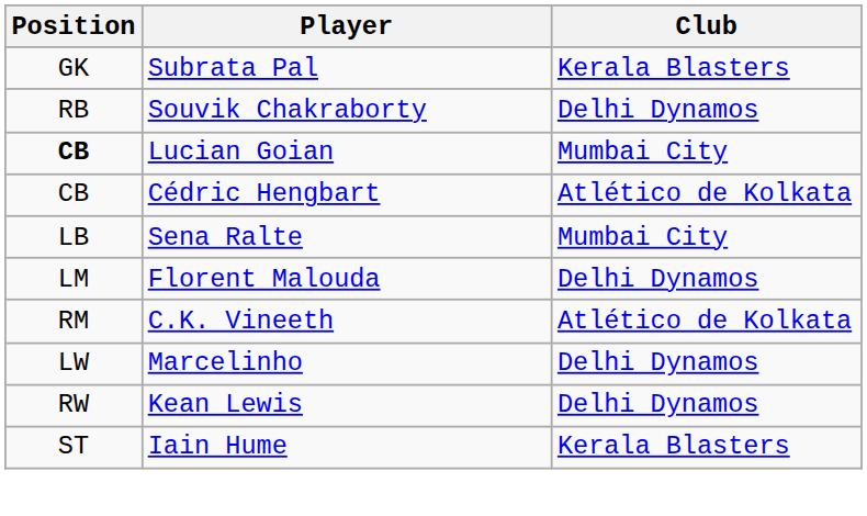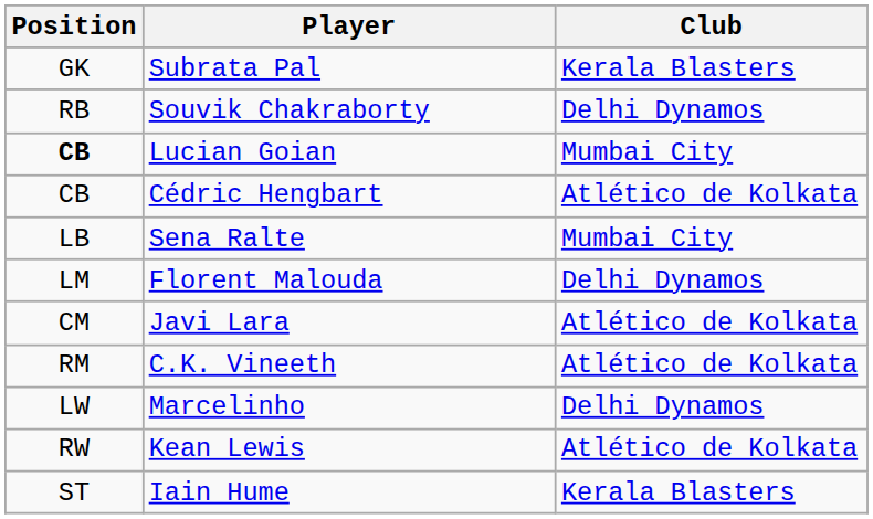+ row: CM | Javi Lara | Atlético de Kolkata
Kean Lewis | Club: Delhi Dynamos -> Atlético de Kolkata
